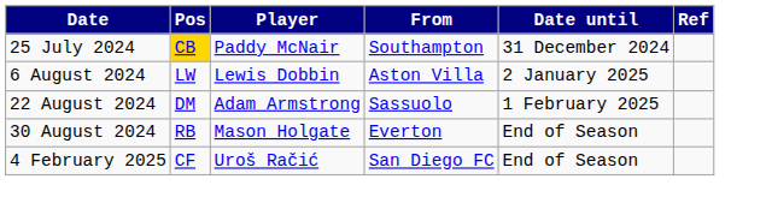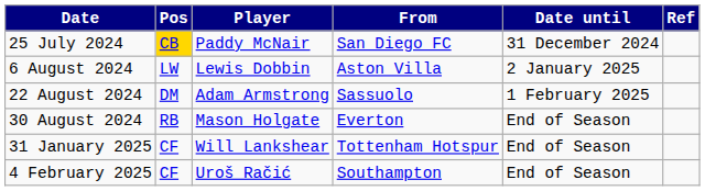25 July 2024 | From: Southampton -> San Diego FC
+ row: 31 January 2025 | CF | Will Lankshear | Tottenham Hotspur | End of Season
4 February 2025 | From: San Diego FC -> Southampton
